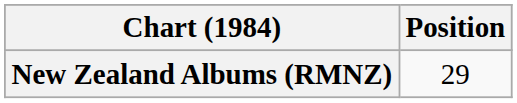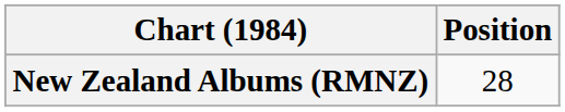New Zealand Albums (RMNZ) | Position: 29 -> 28
